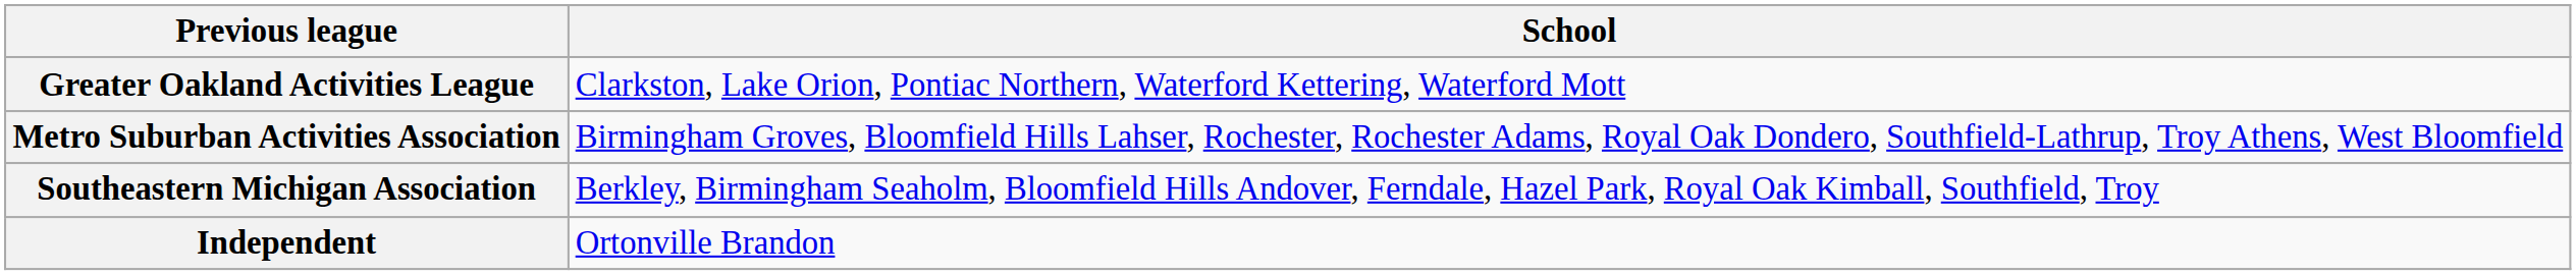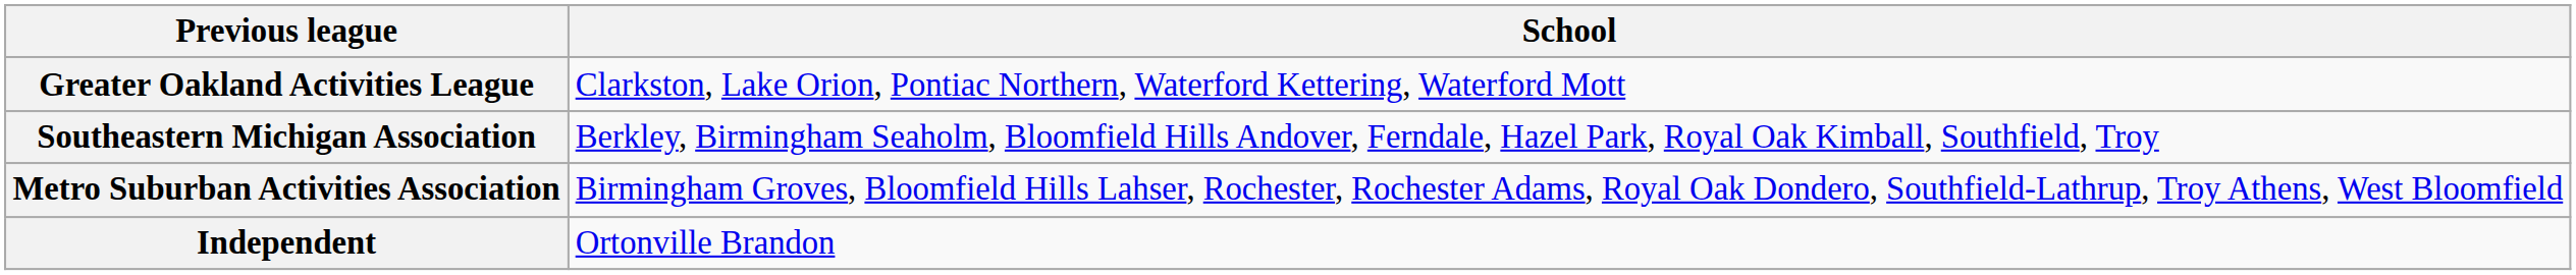rows swapped: Metro Suburban Activities Association <-> Southeastern Michigan Association
